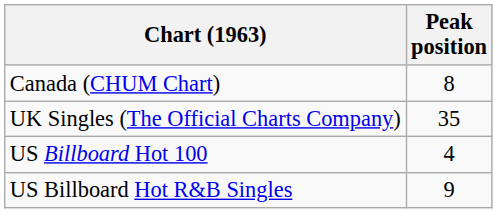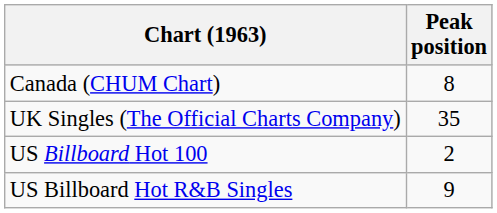US Billboard Hot 100 | Peak position: 4 -> 2
